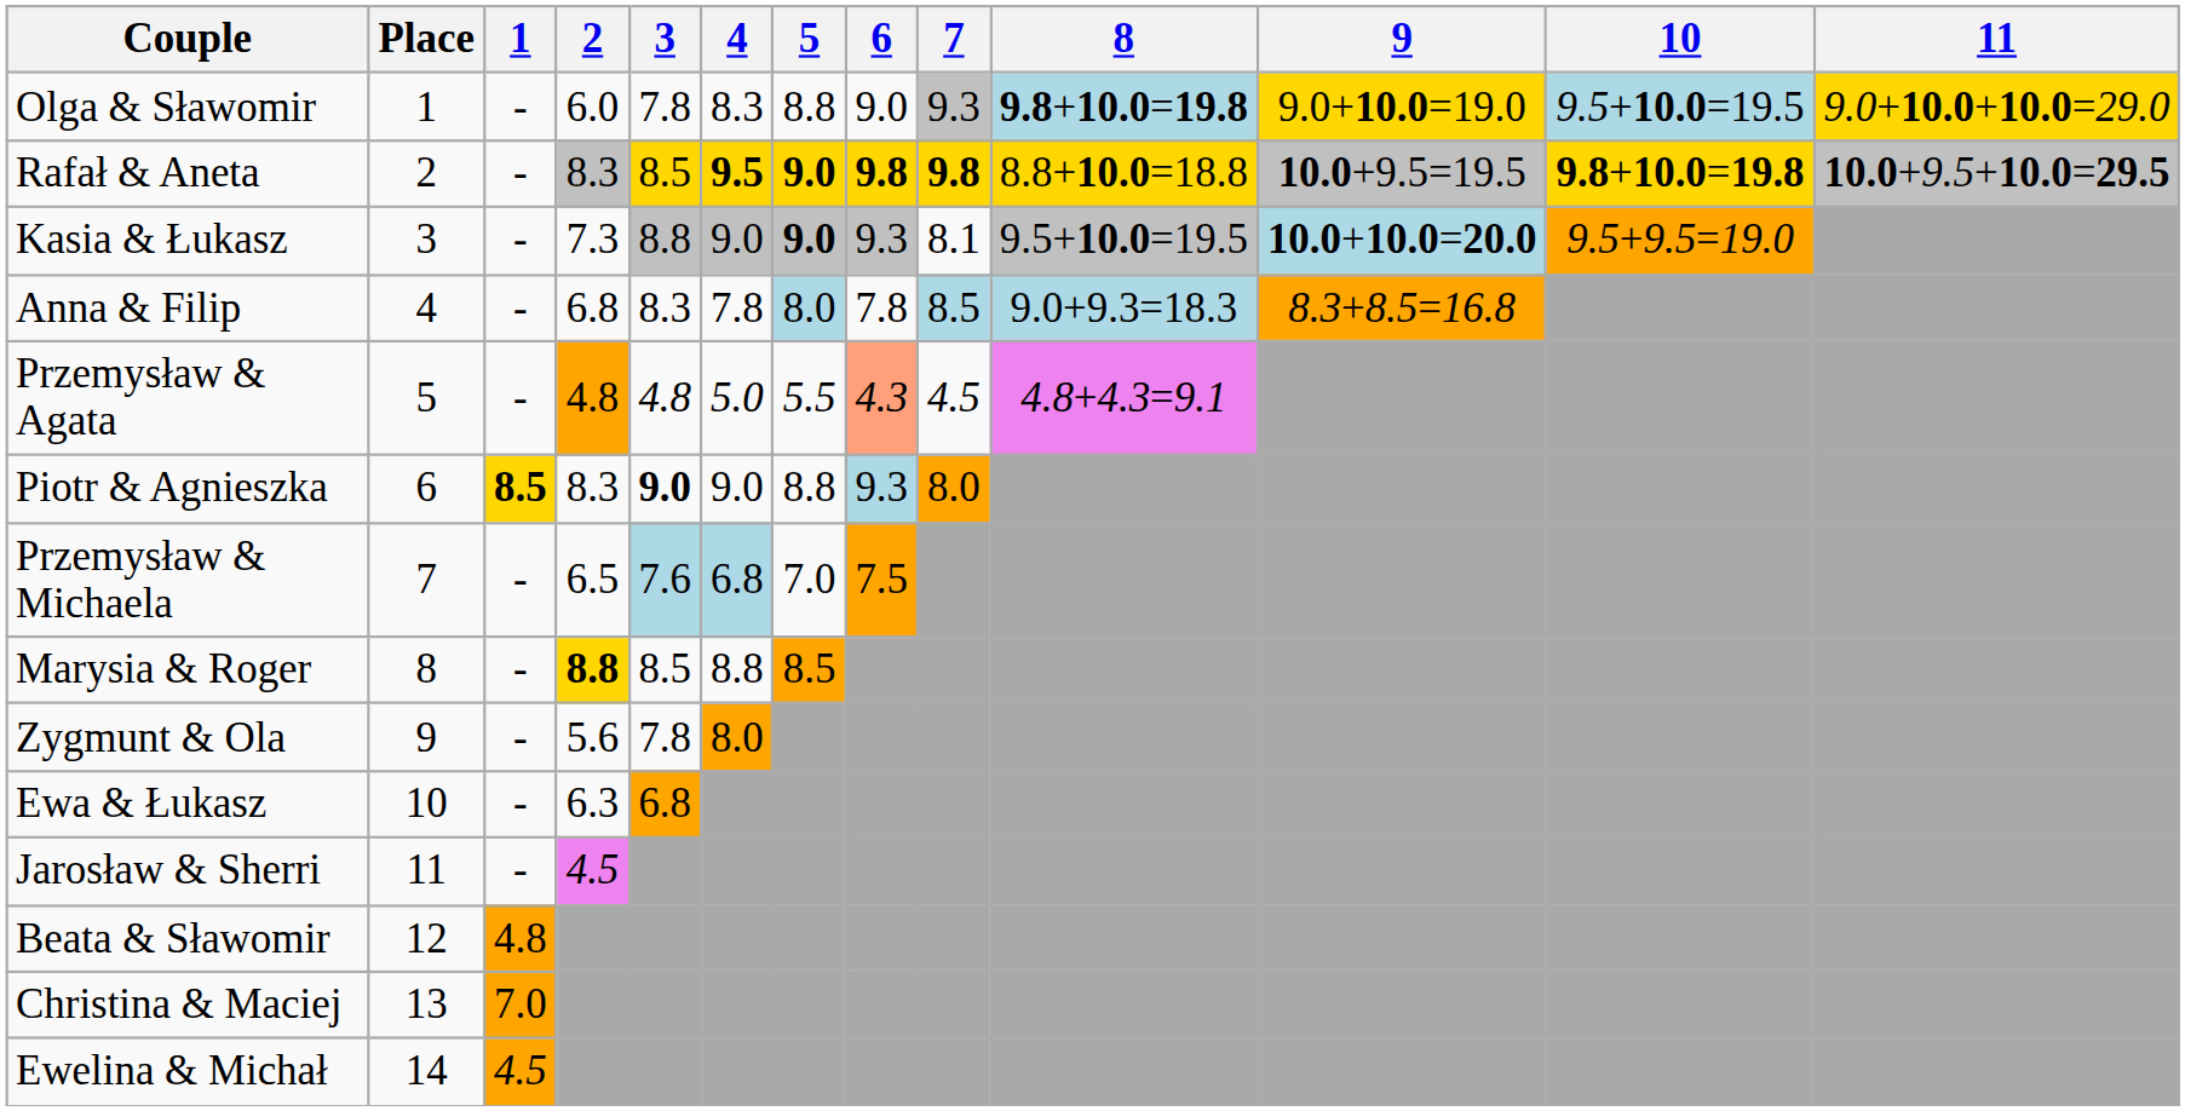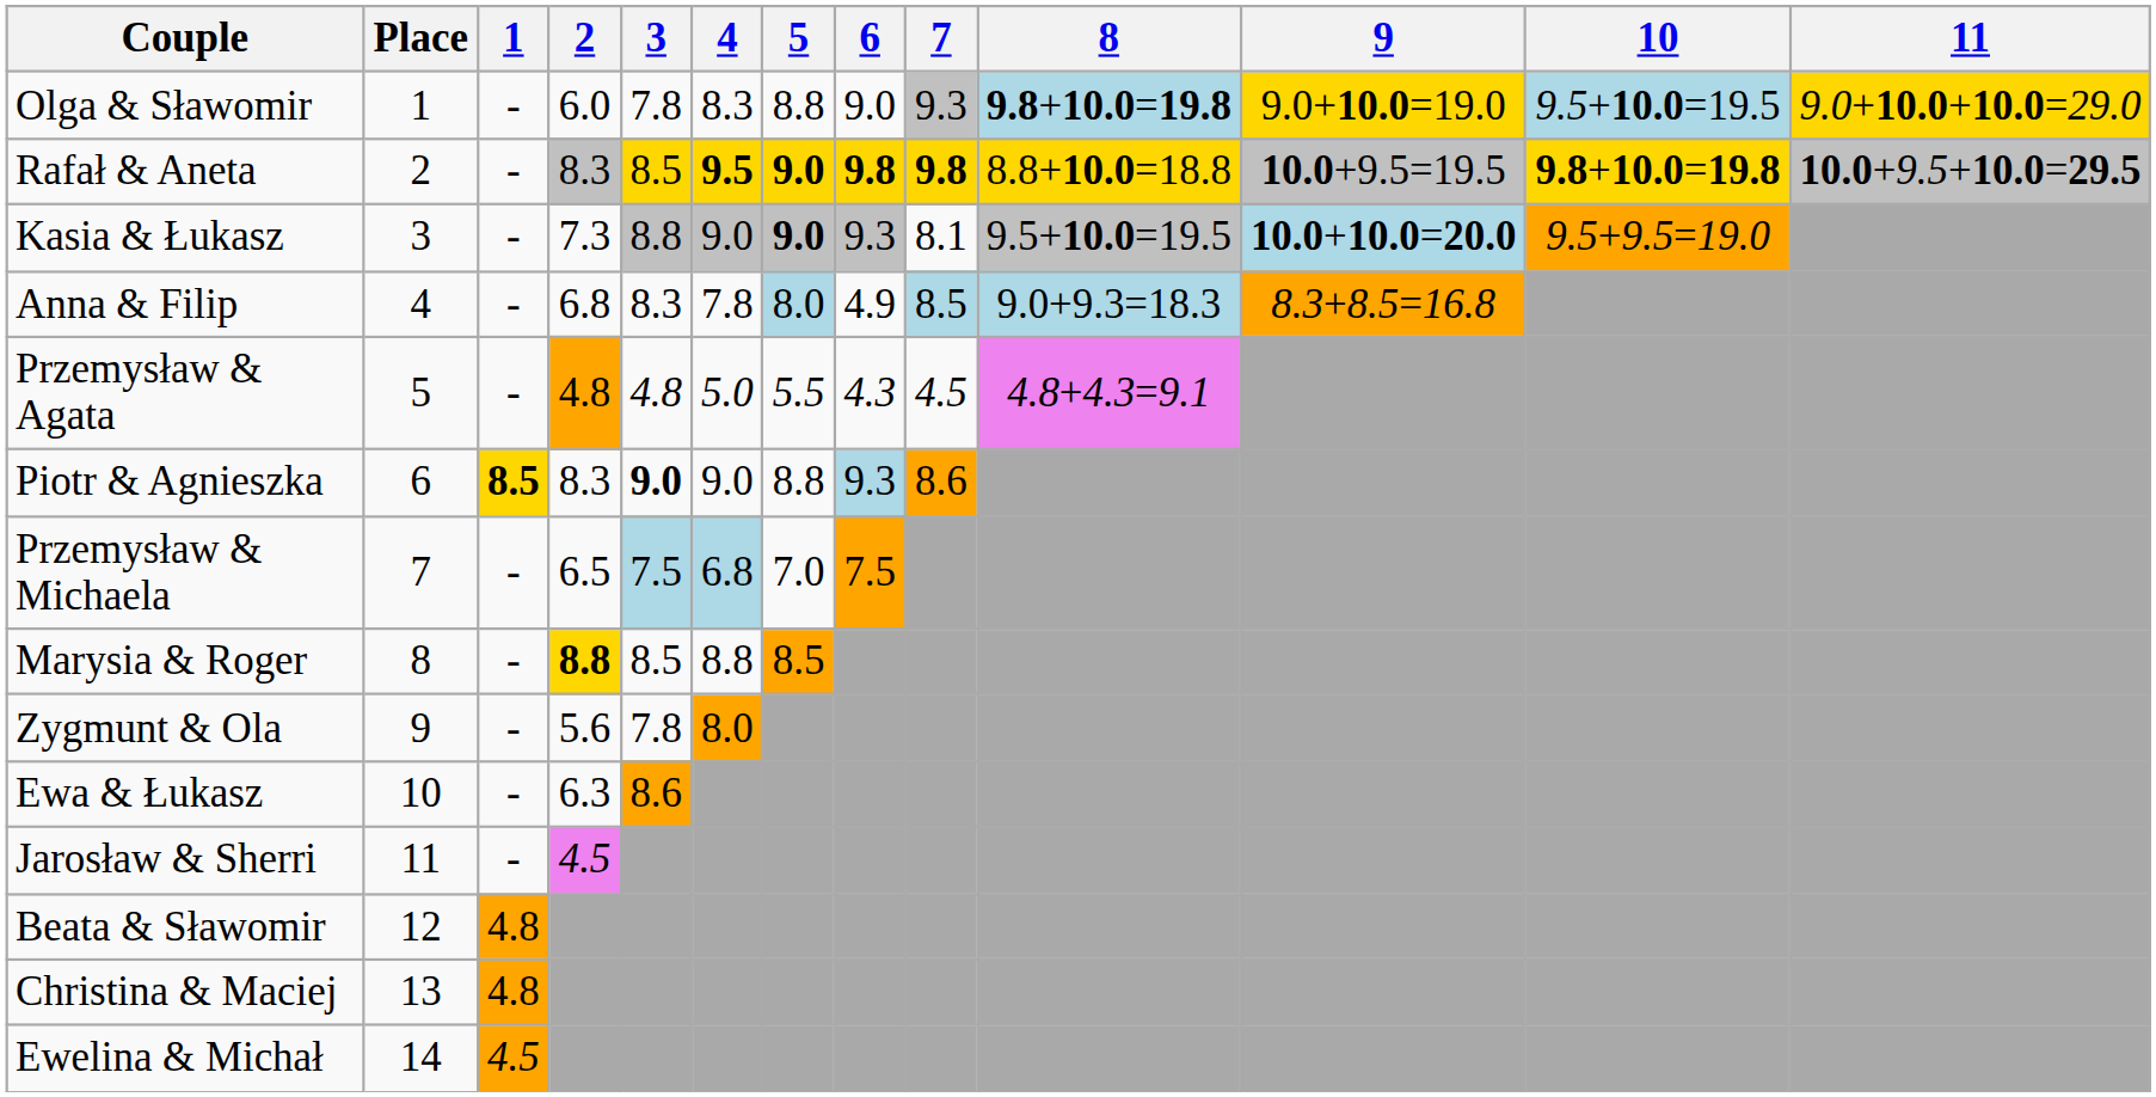Anna & Filip | 6: 7.8 -> 4.9
Przemysław & Agata | 6: lightsalmon background -> no background
Piotr & Agnieszka | 7: 8.0 -> 8.6
Przemysław & Michaela | 3: 7.6 -> 7.5
Ewa & Łukasz | 3: 6.8 -> 8.6
Christina & Maciej | 1: 7.0 -> 4.8
